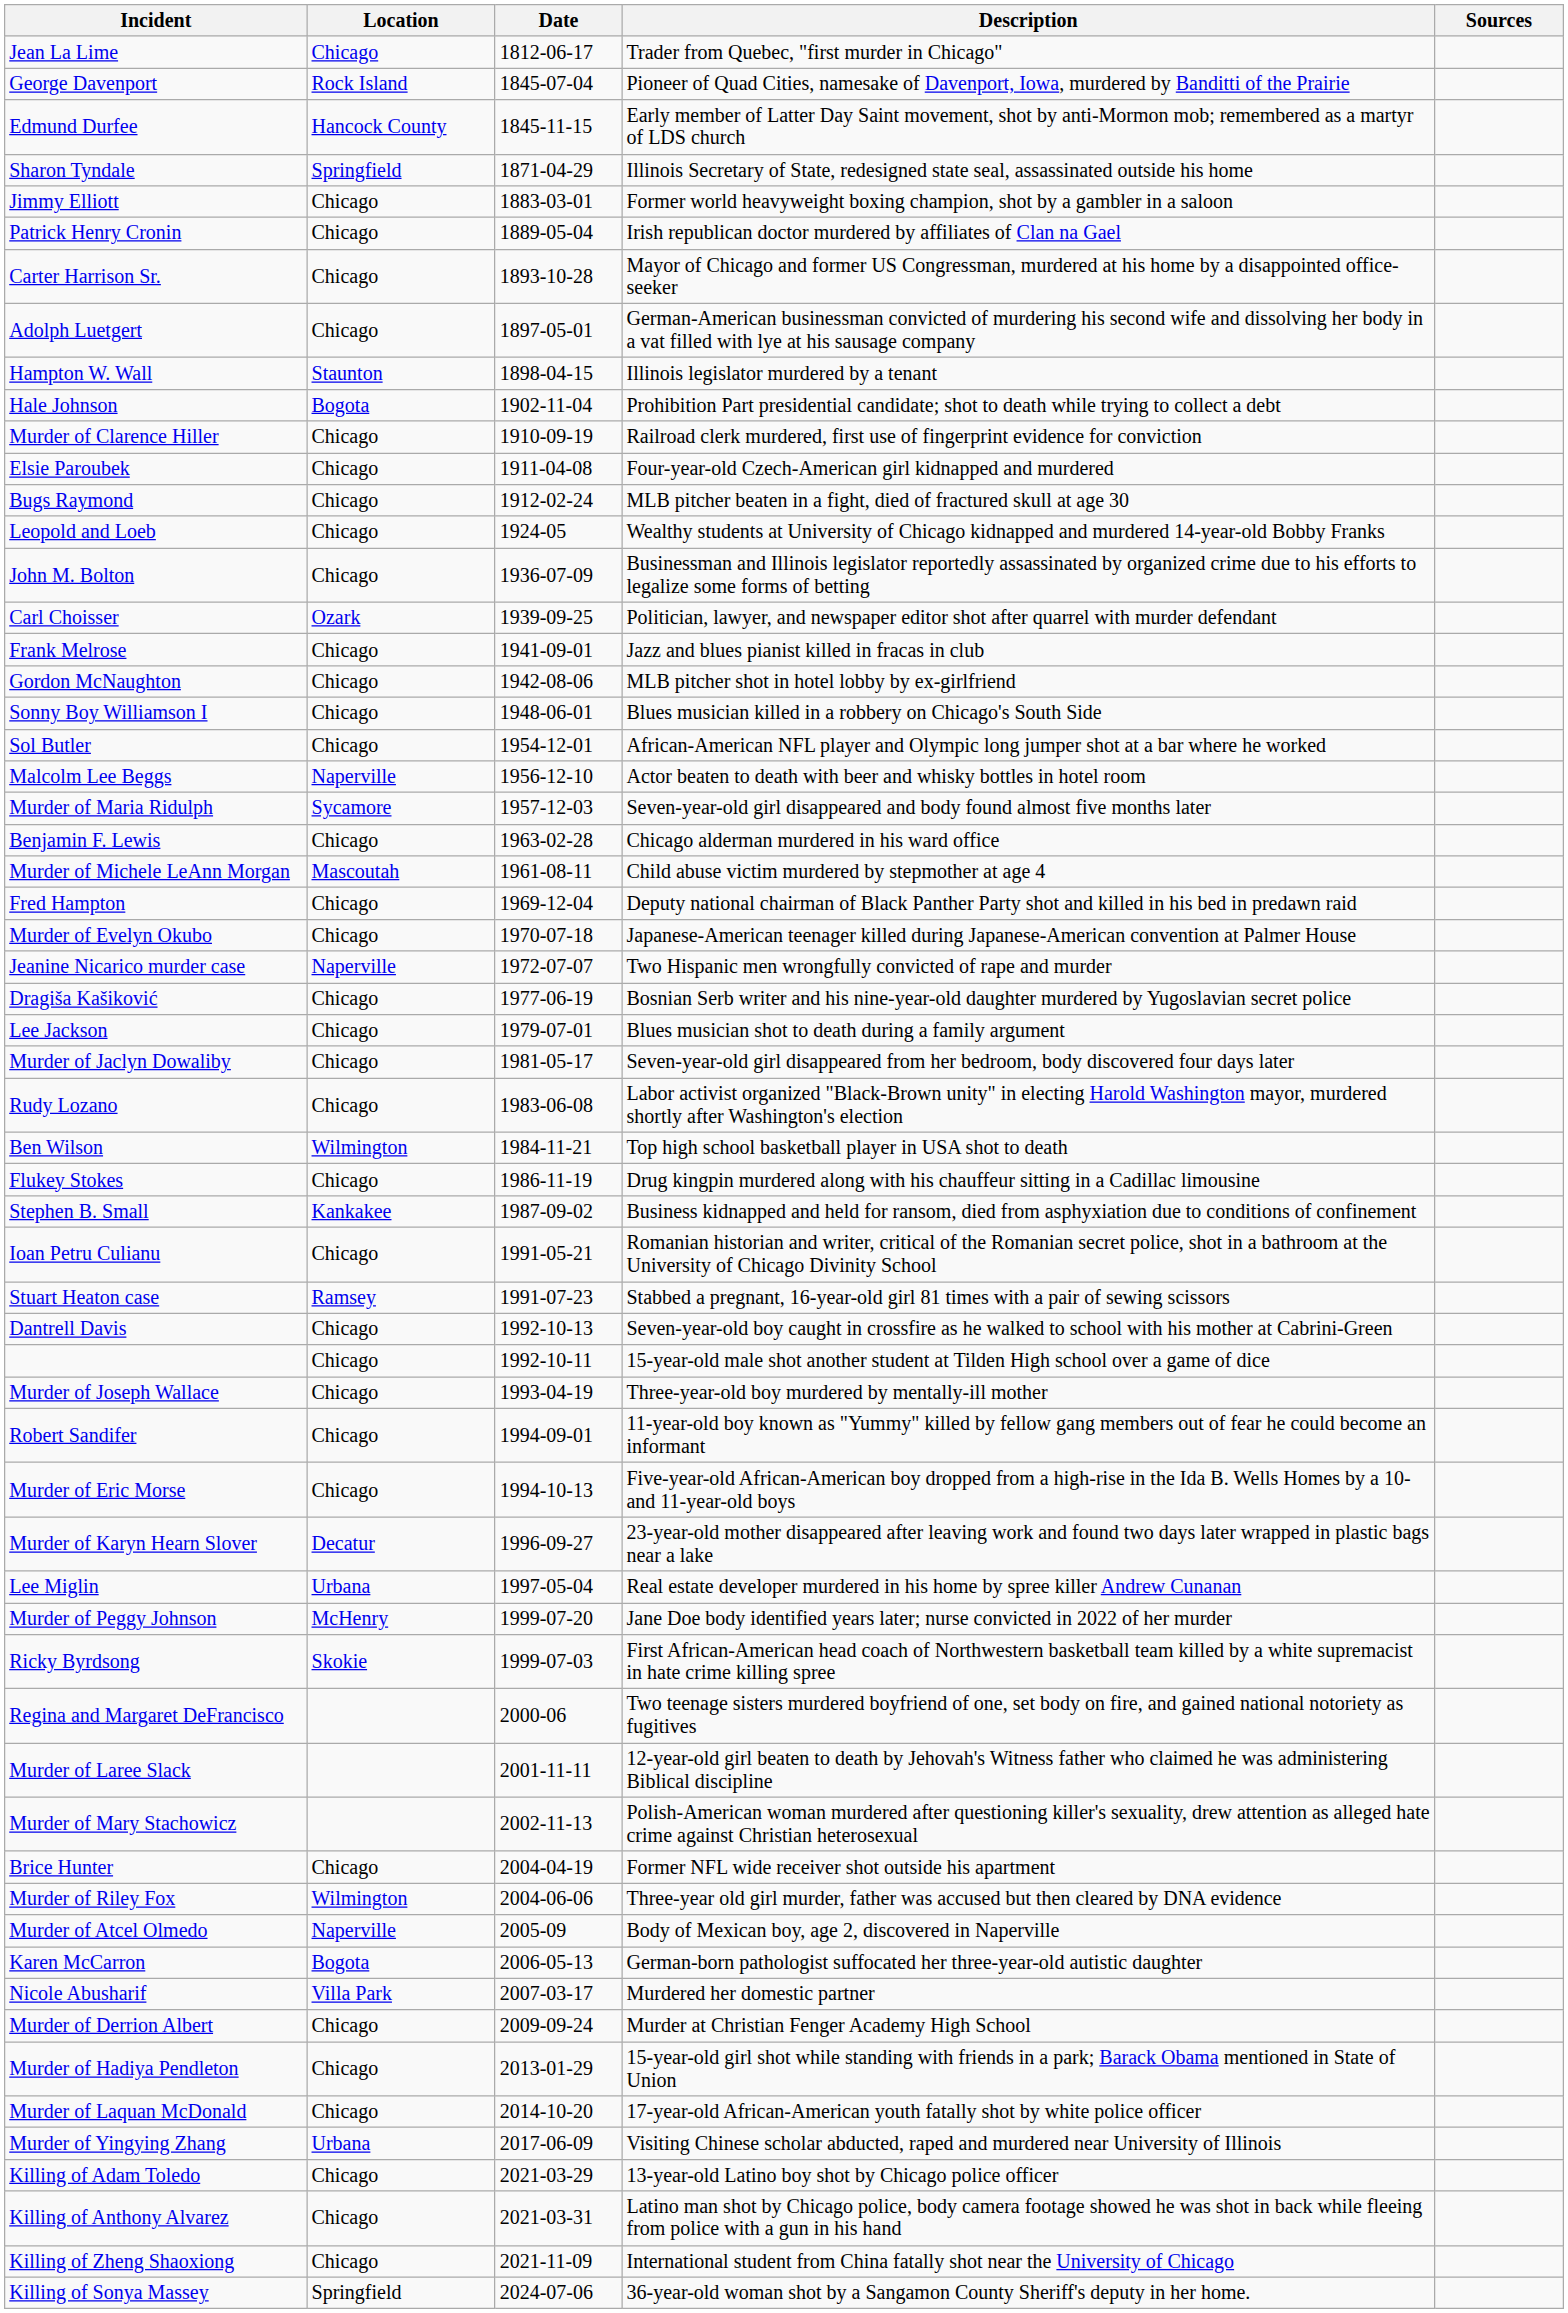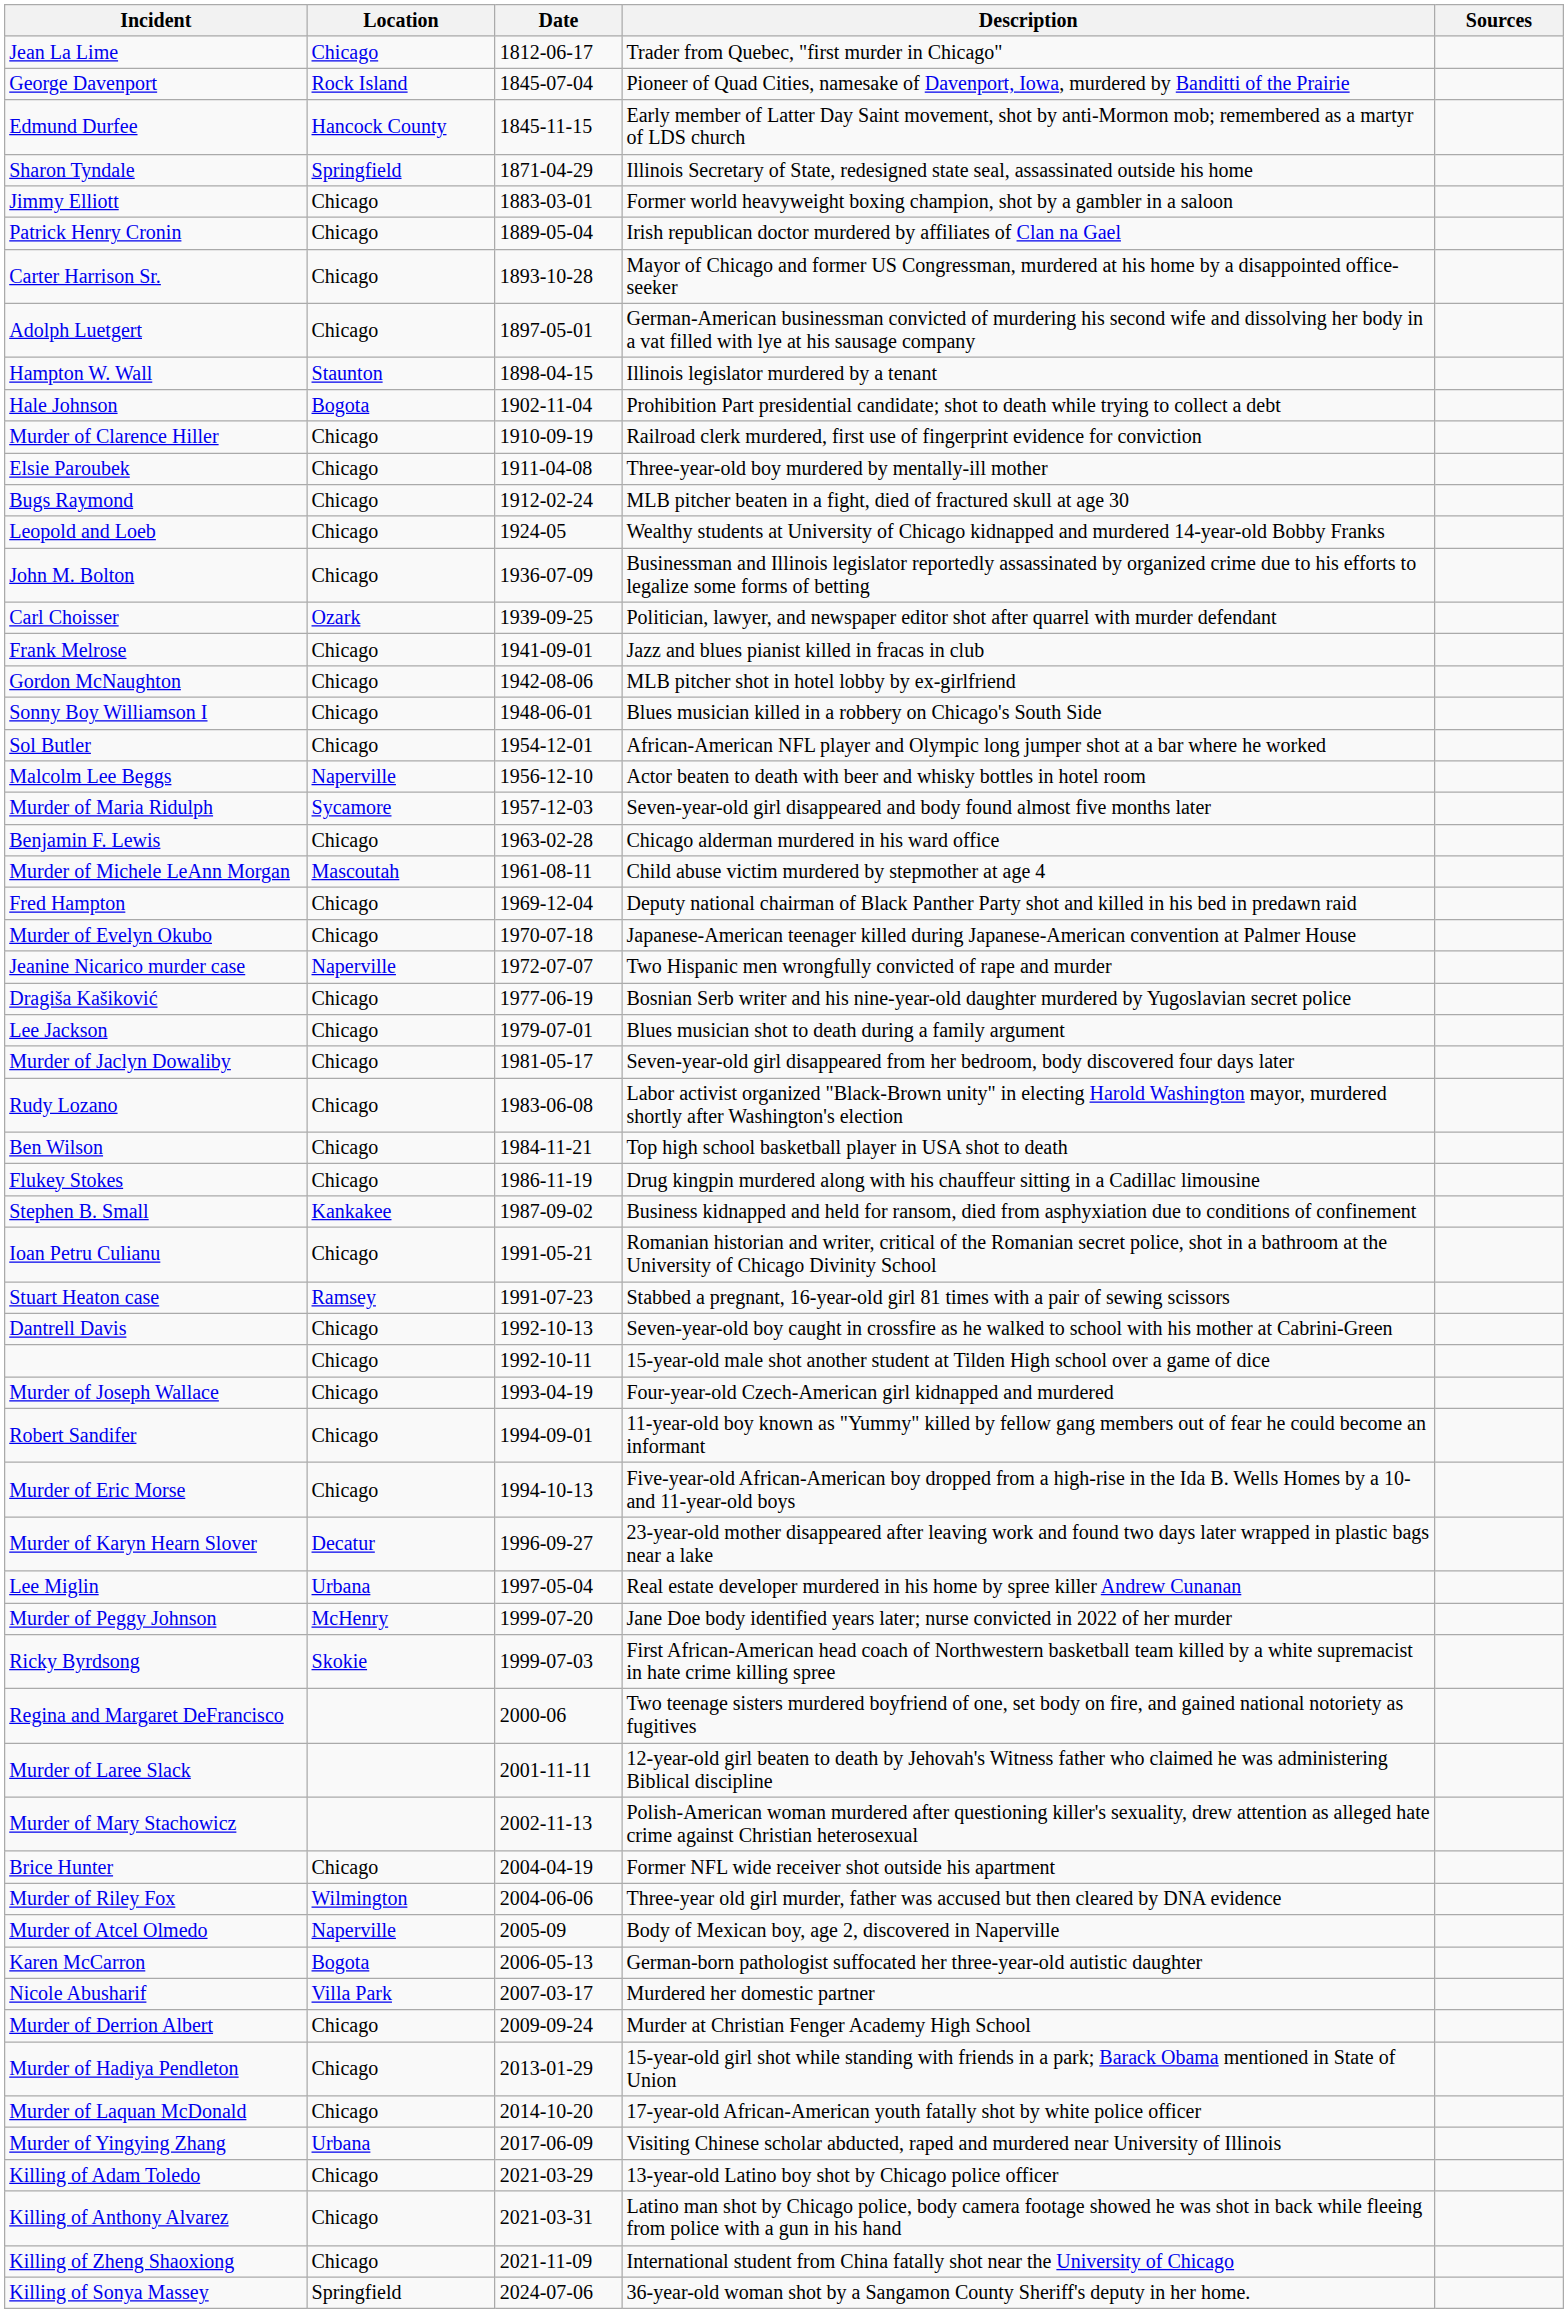Elsie Paroubek | Description: Four-year-old Czech-American girl kidnapped and murdered -> Three-year-old boy murdered by mentally-ill mother
Ben Wilson | Location: Wilmington -> Chicago
Murder of Joseph Wallace | Description: Three-year-old boy murdered by mentally-ill mother -> Four-year-old Czech-American girl kidnapped and murdered
